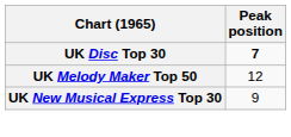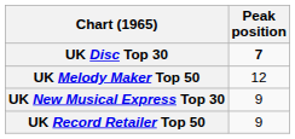+ row: UK Record Retailer Top 50 | 9
